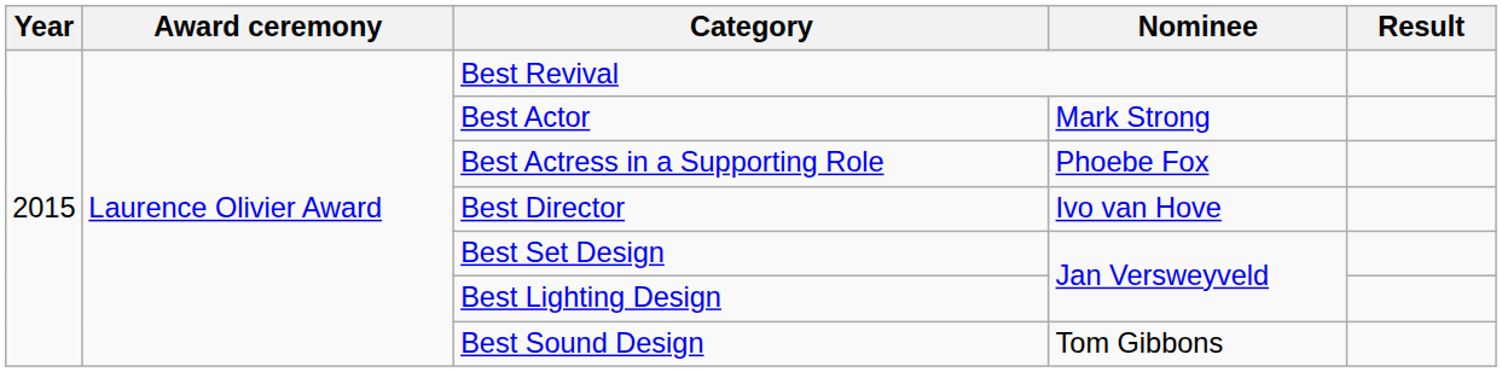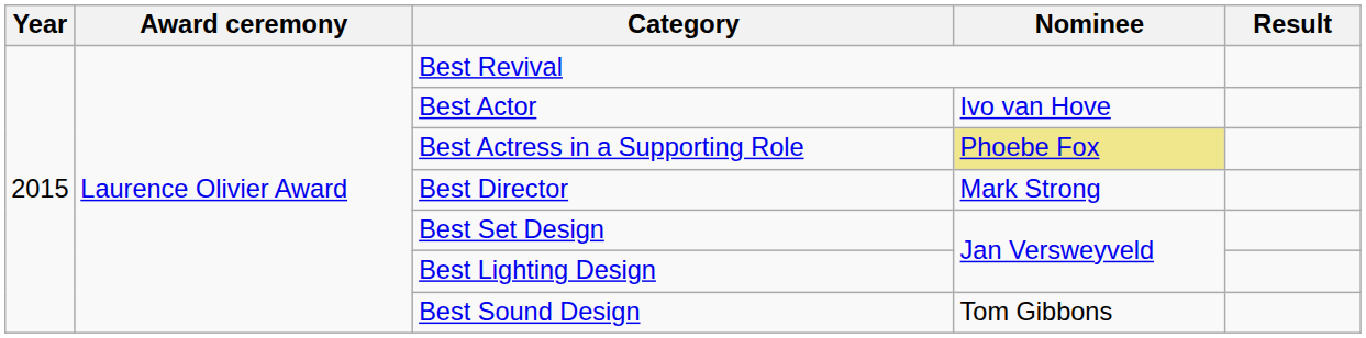Best Actor | Nominee: Mark Strong -> Ivo van Hove
Best Actress in a Supporting Role | Nominee: no background -> khaki background
Best Director | Nominee: Ivo van Hove -> Mark Strong
